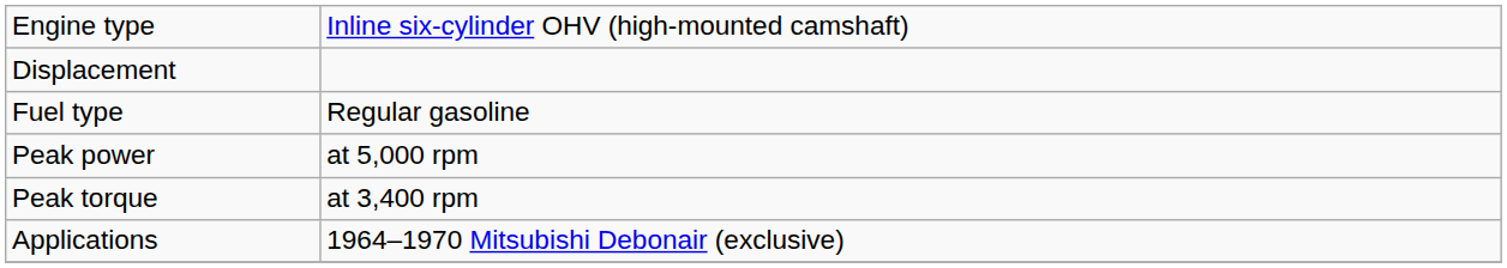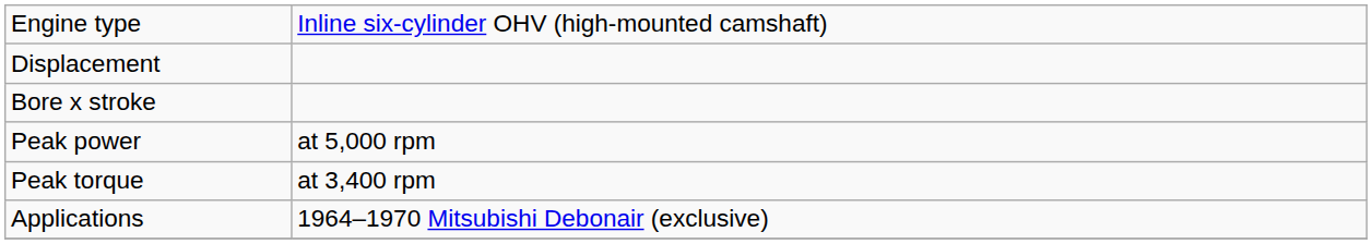+ row: Bore x stroke
- row: Fuel type | Regular gasoline
